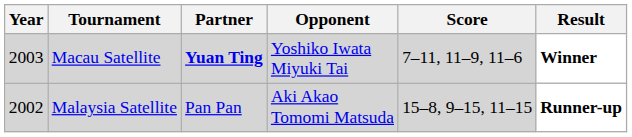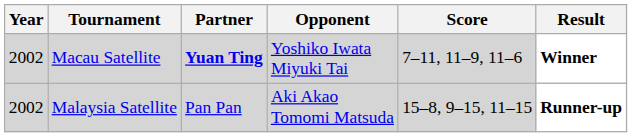Macau Satellite | Year: 2003 -> 2002
